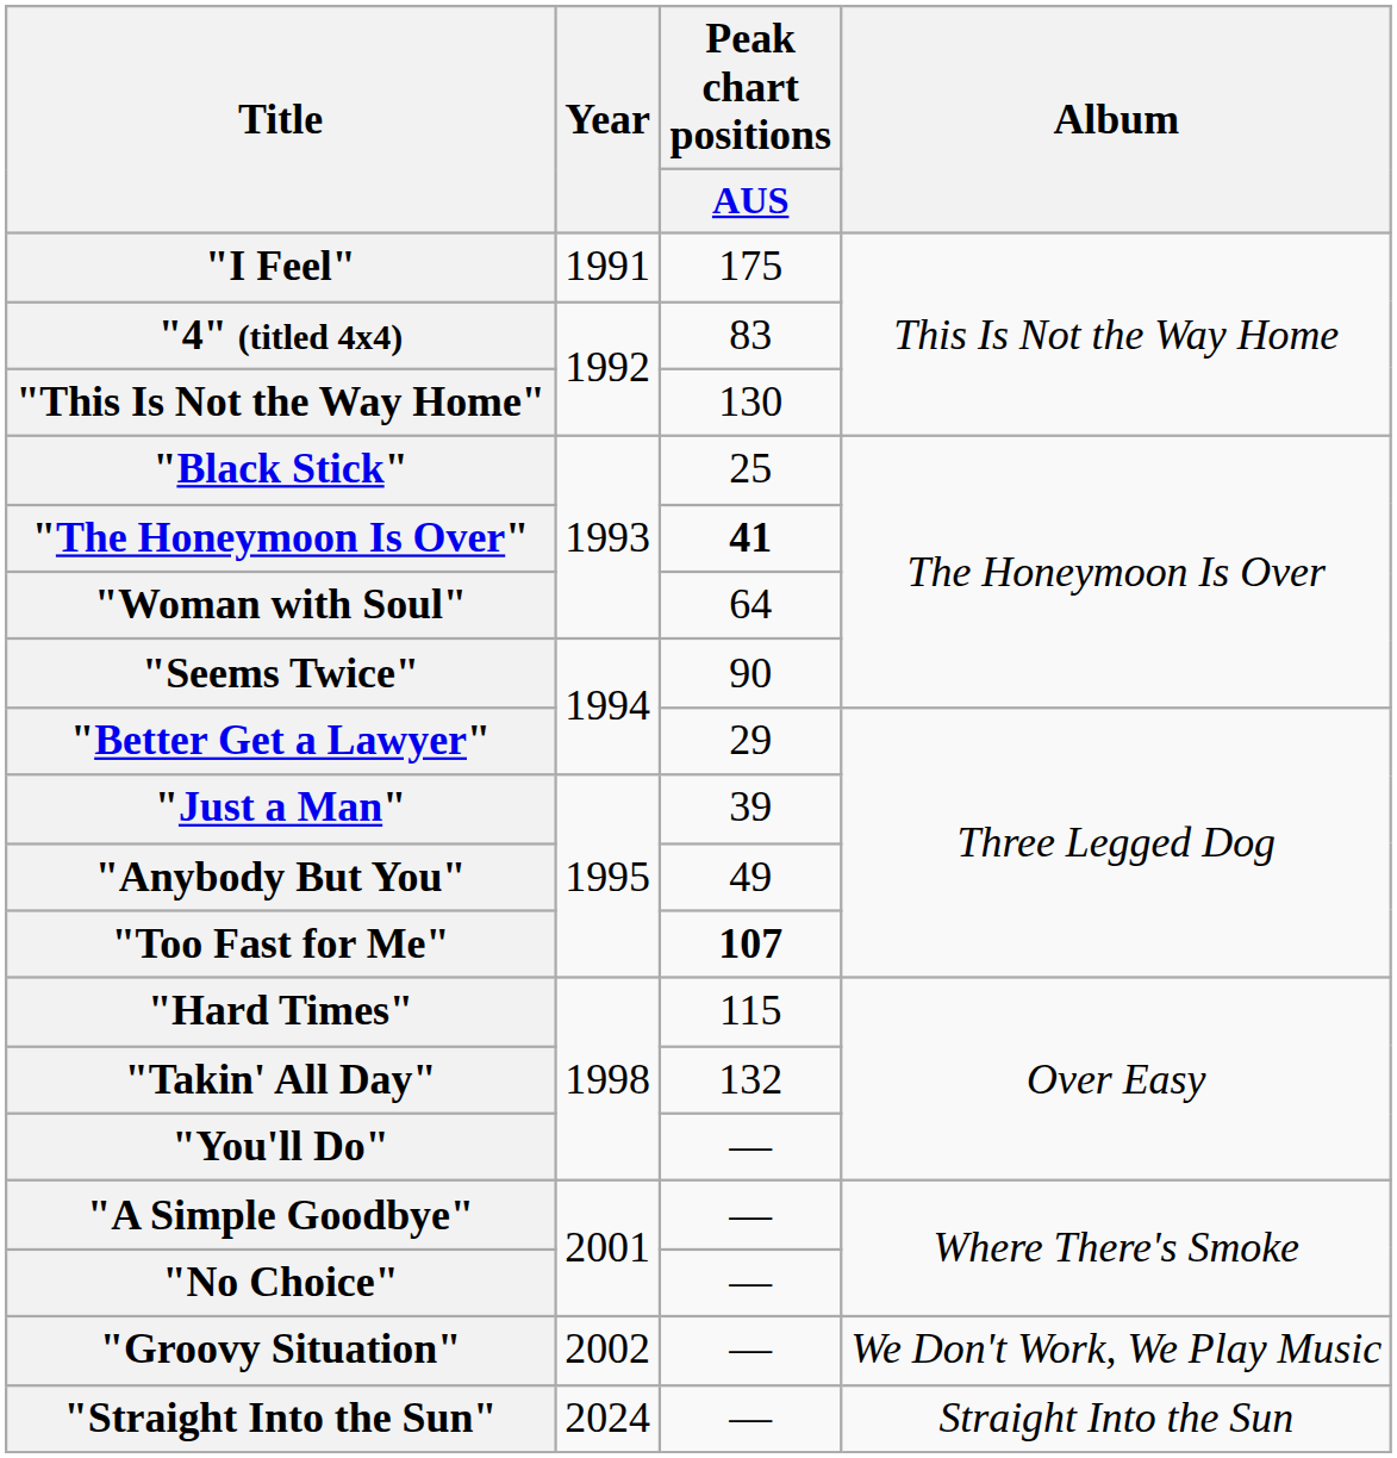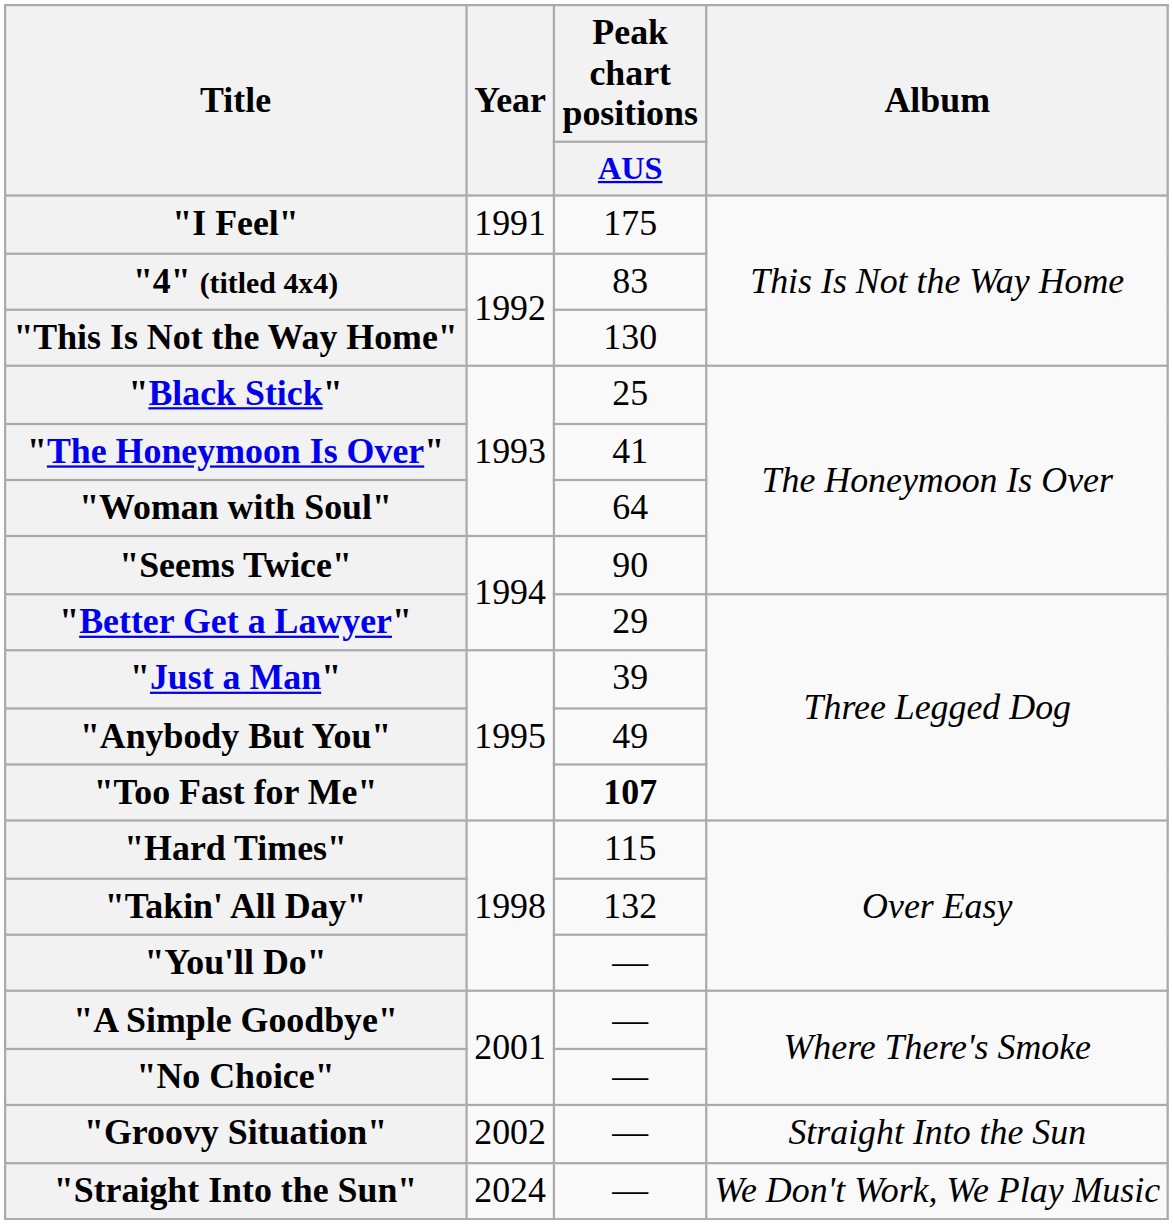"The Honeymoon Is Over" | Peak chart positions / AUS: bold -> normal
"Groovy Situation" | Album: We Don't Work, We Play Music -> Straight Into the Sun
"Straight Into the Sun" | Album: Straight Into the Sun -> We Don't Work, We Play Music
